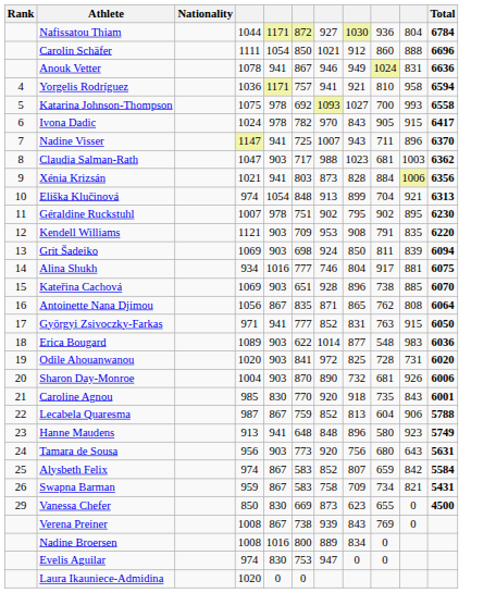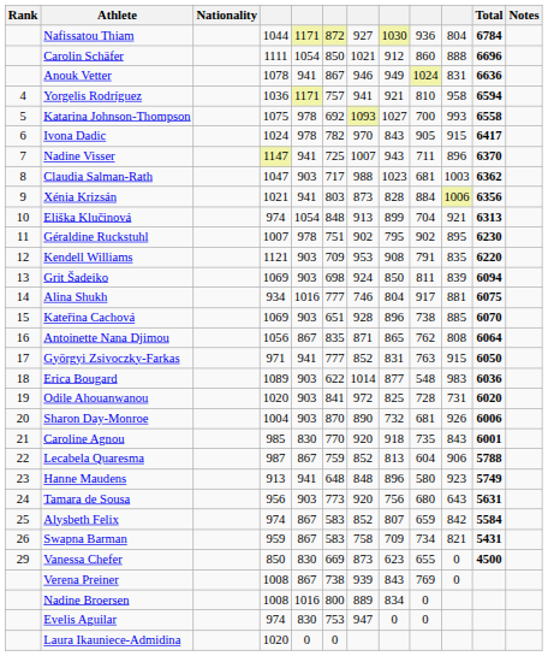+ column: Notes
